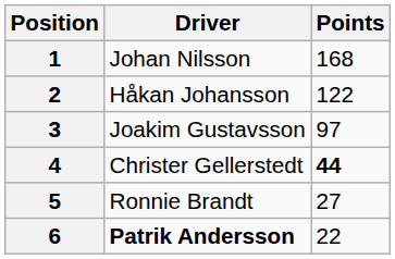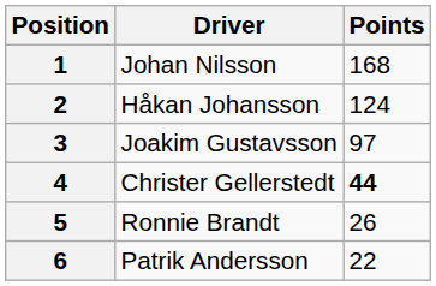2 | Points: 122 -> 124
5 | Points: 27 -> 26
6 | Driver: bold -> normal
